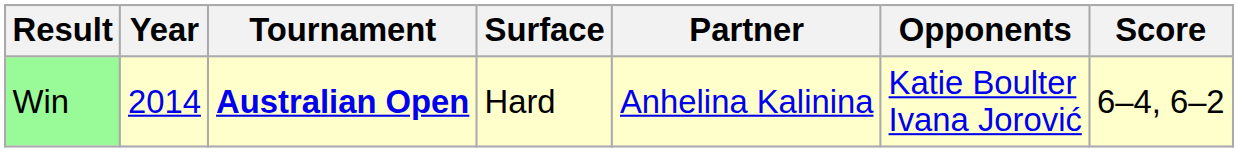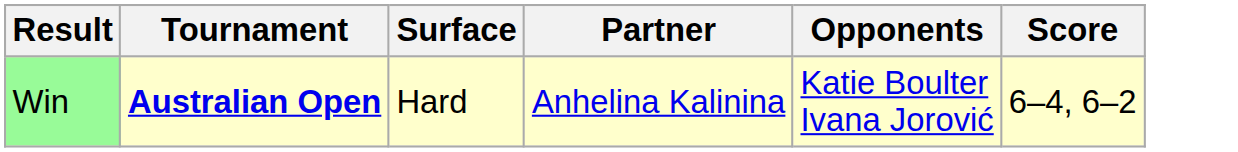- column: Year | 2014
